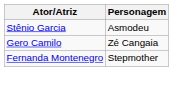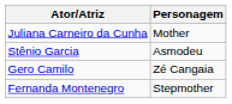+ row: Juliana Carneiro da Cunha | Mother
